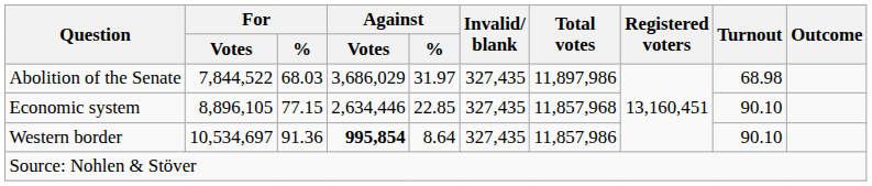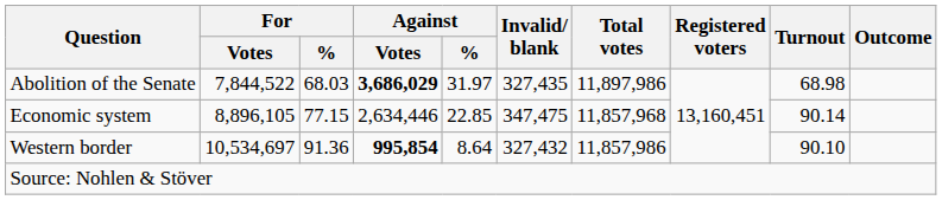Abolition of the Senate | Against / Votes: normal -> bold
Economic system | Invalid/ blank: 327,435 -> 347,475
Economic system | Turnout: 90.10 -> 90.14
Western border | Invalid/ blank: 327,435 -> 327,432
